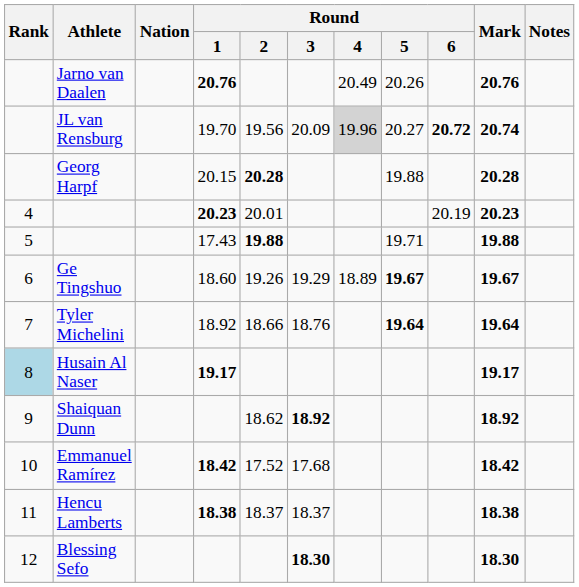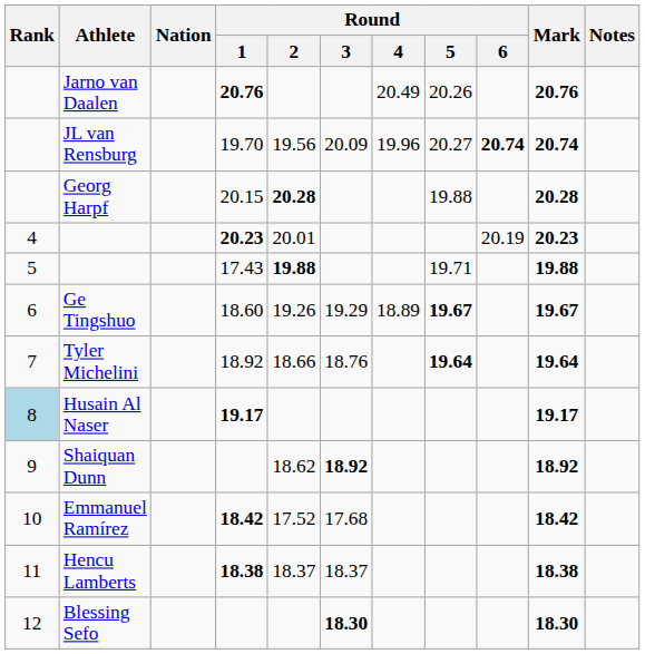JL van Rensburg | Round / 4: lightgrey background -> no background
JL van Rensburg | Round / 6: 20.72 -> 20.74
